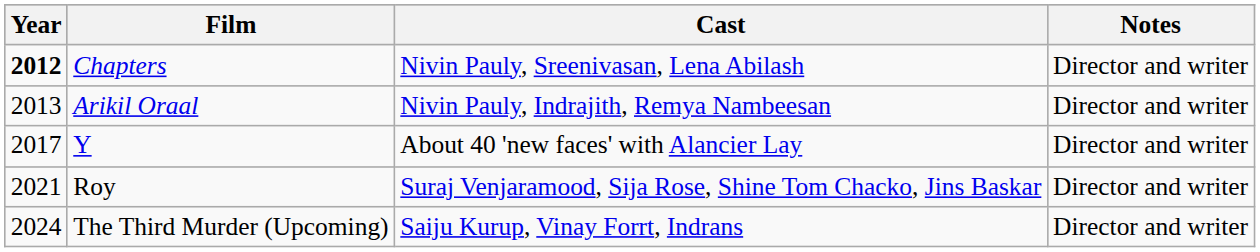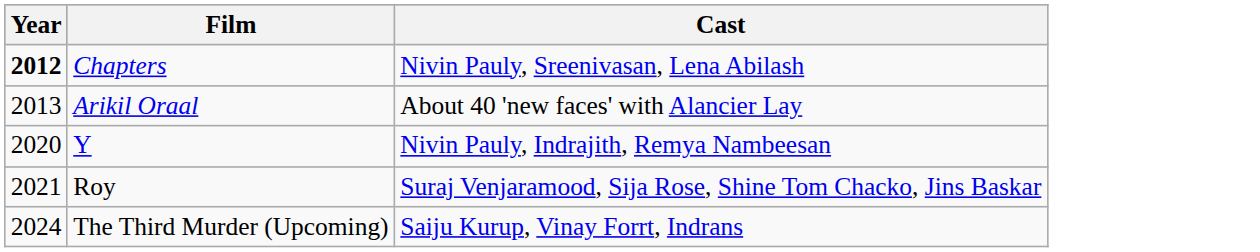- column: Notes | Director and writer | Director and writer | Director and writer | Director and writer | Director and writer
Arikil Oraal | Cast: Nivin Pauly, Indrajith, Remya Nambeesan -> About 40 'new faces' with Alancier Lay
Y | Year: 2017 -> 2020
Y | Cast: About 40 'new faces' with Alancier Lay -> Nivin Pauly, Indrajith, Remya Nambeesan
